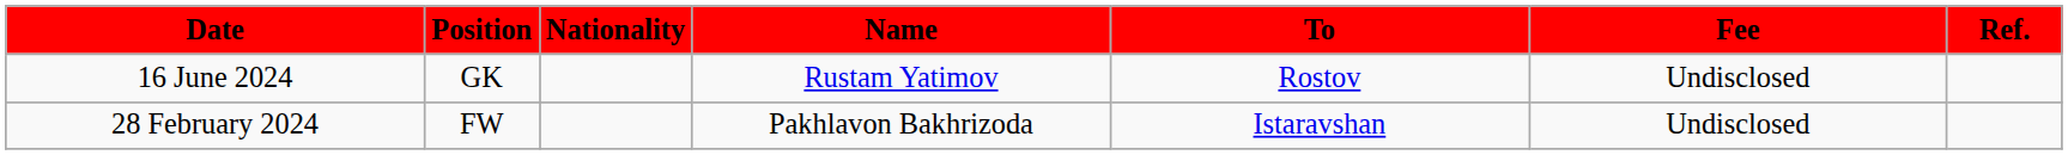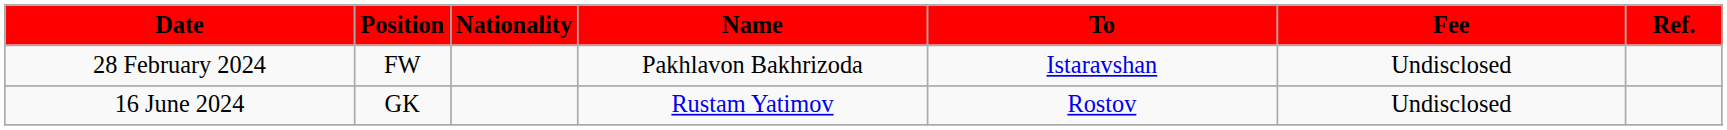rows swapped: 28 February 2024 <-> 16 June 2024
